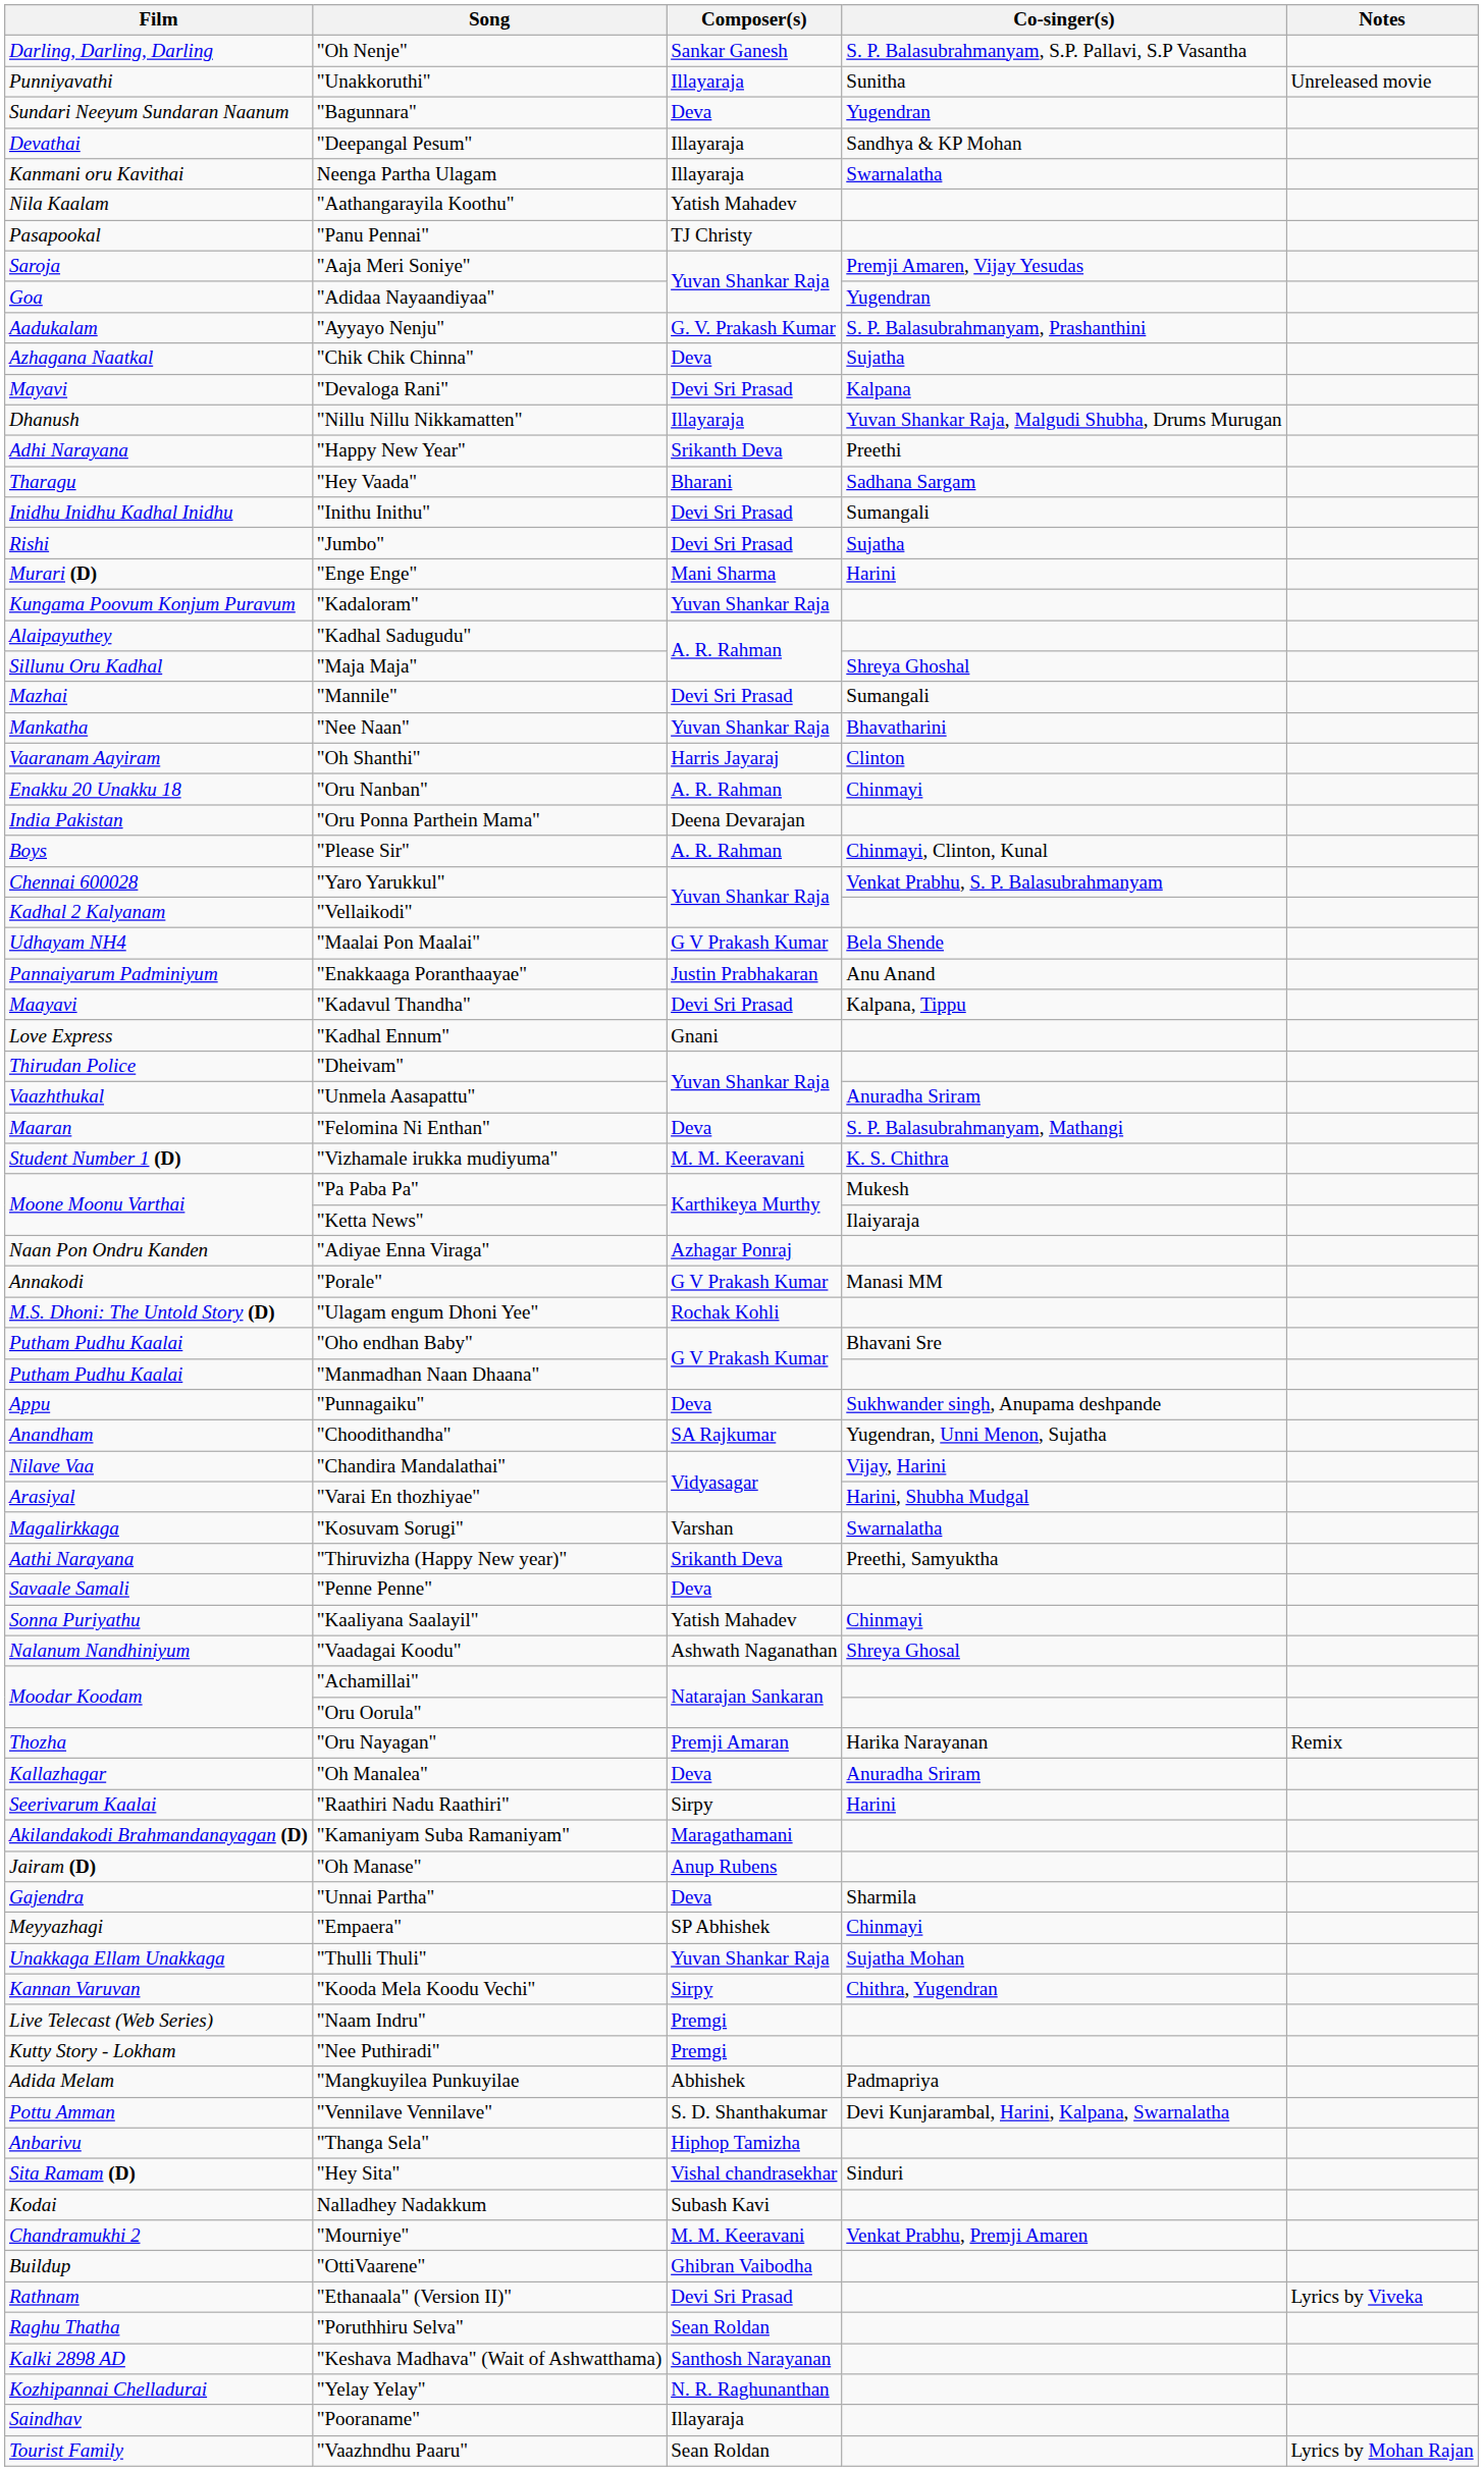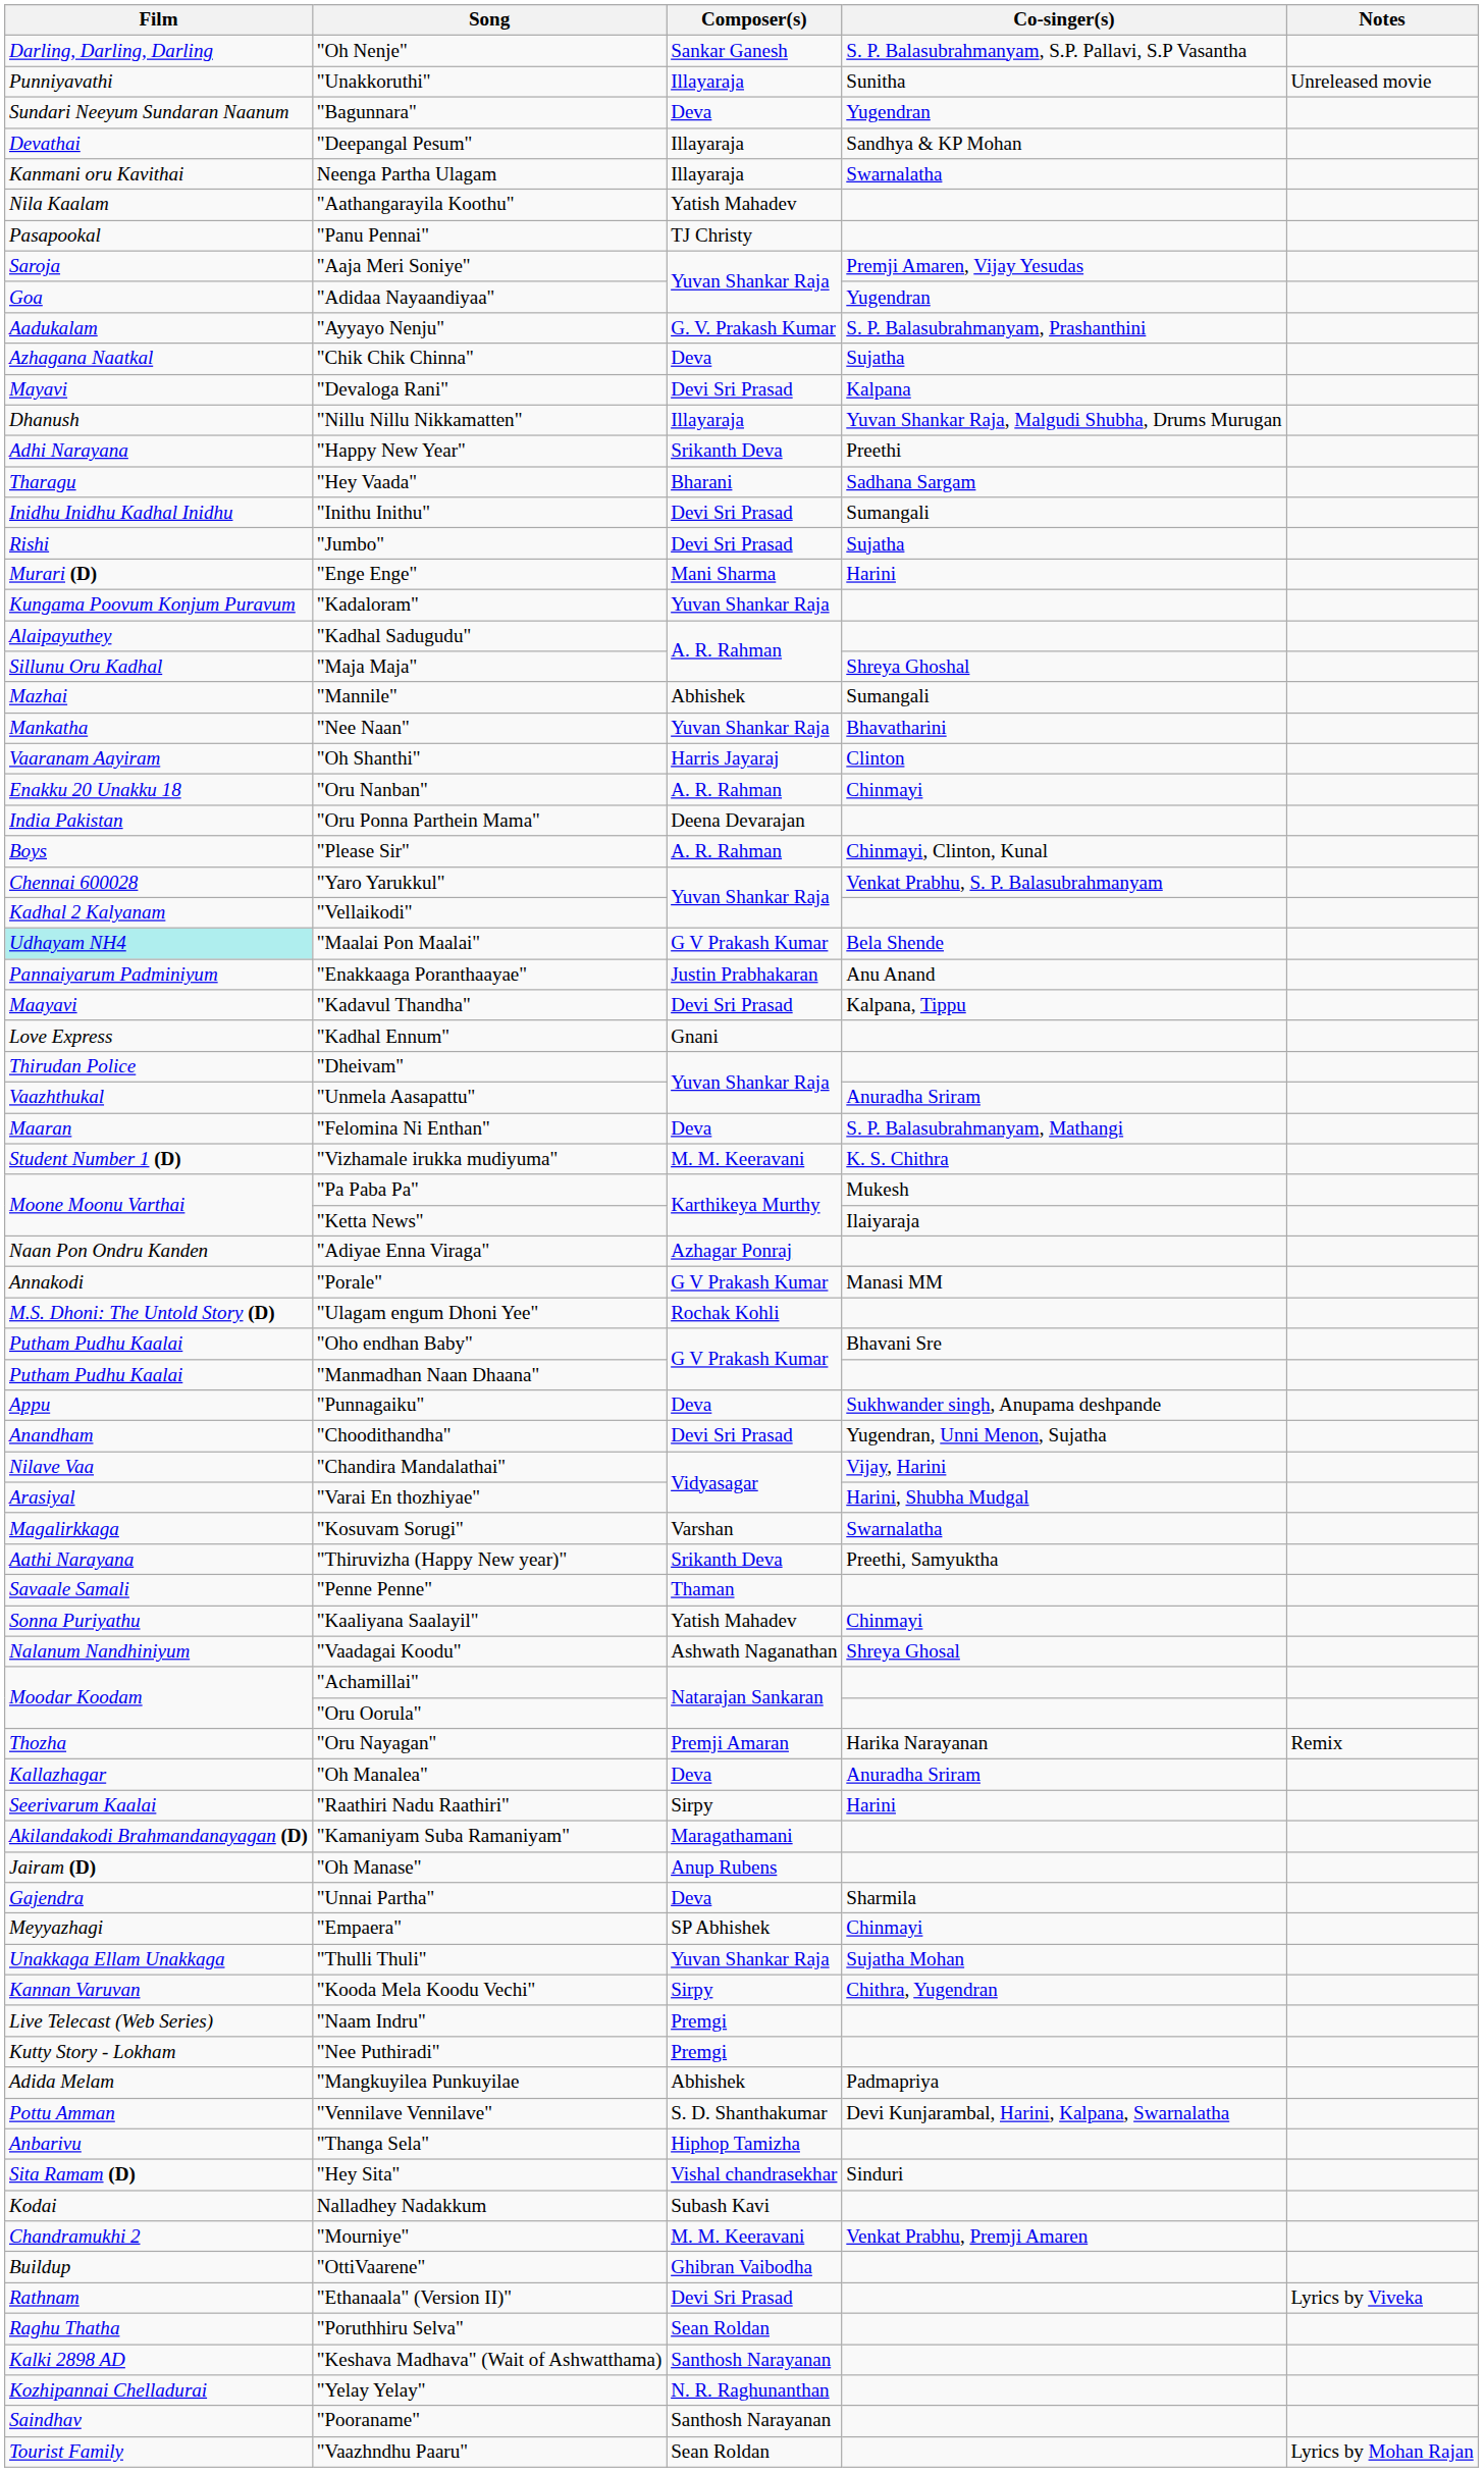"Mannile" | Composer(s): Devi Sri Prasad -> Abhishek
"Maalai Pon Maalai" | Film: no background -> paleturquoise background
"Choodithandha" | Composer(s): SA Rajkumar -> Devi Sri Prasad
"Penne Penne" | Composer(s): Deva -> Thaman
"Pooraname" | Composer(s): Illayaraja -> Santhosh Narayanan
